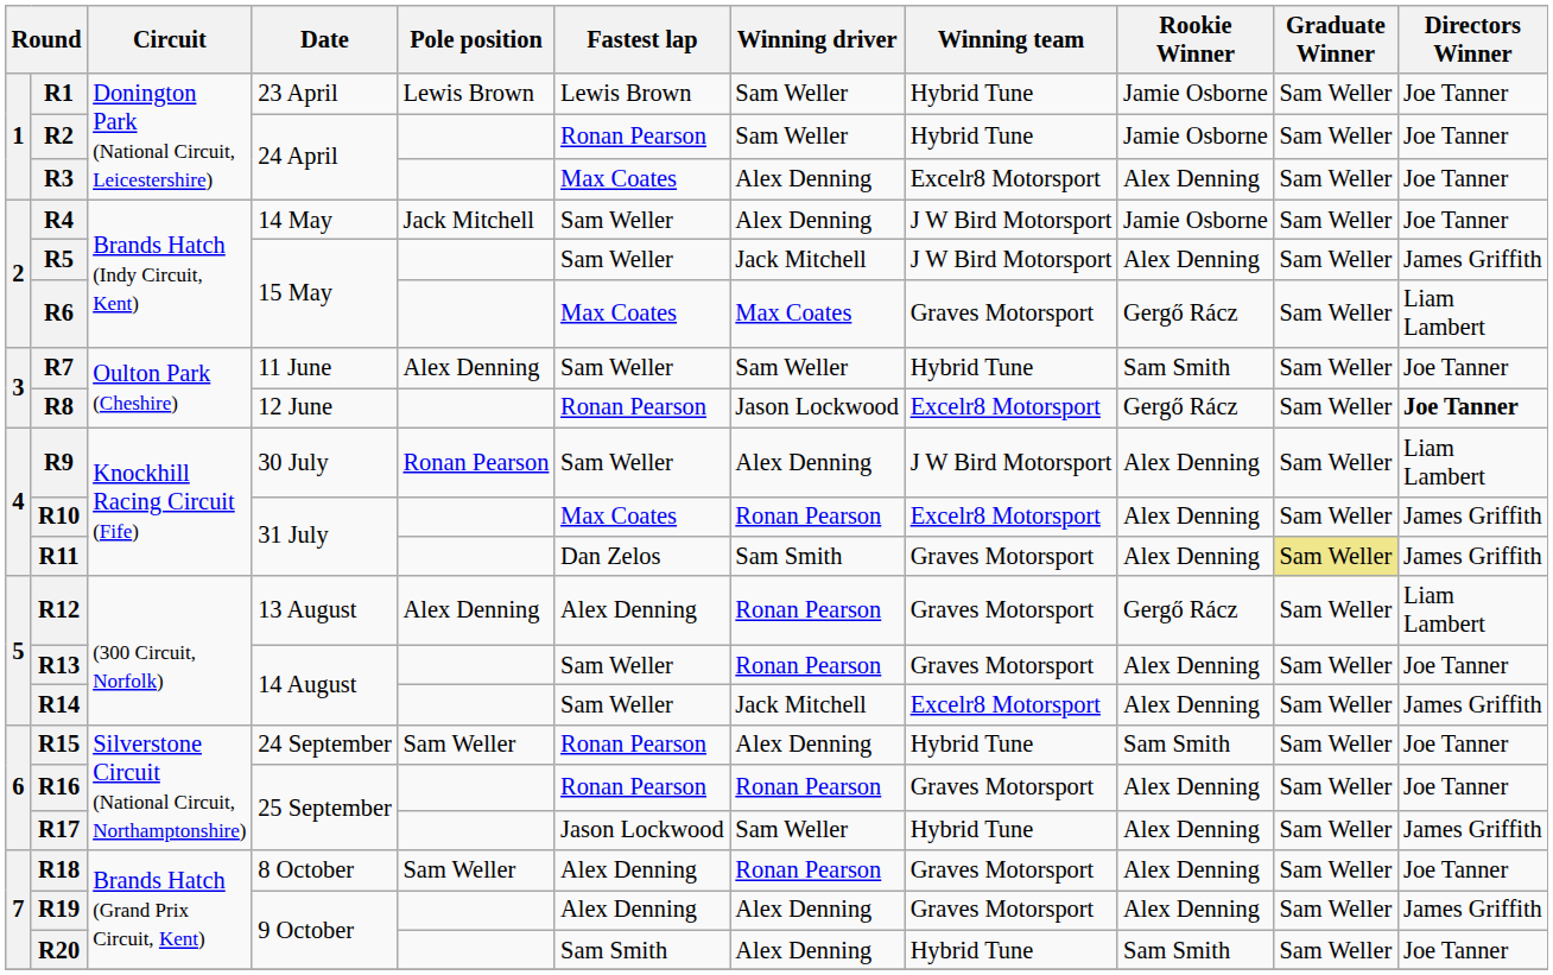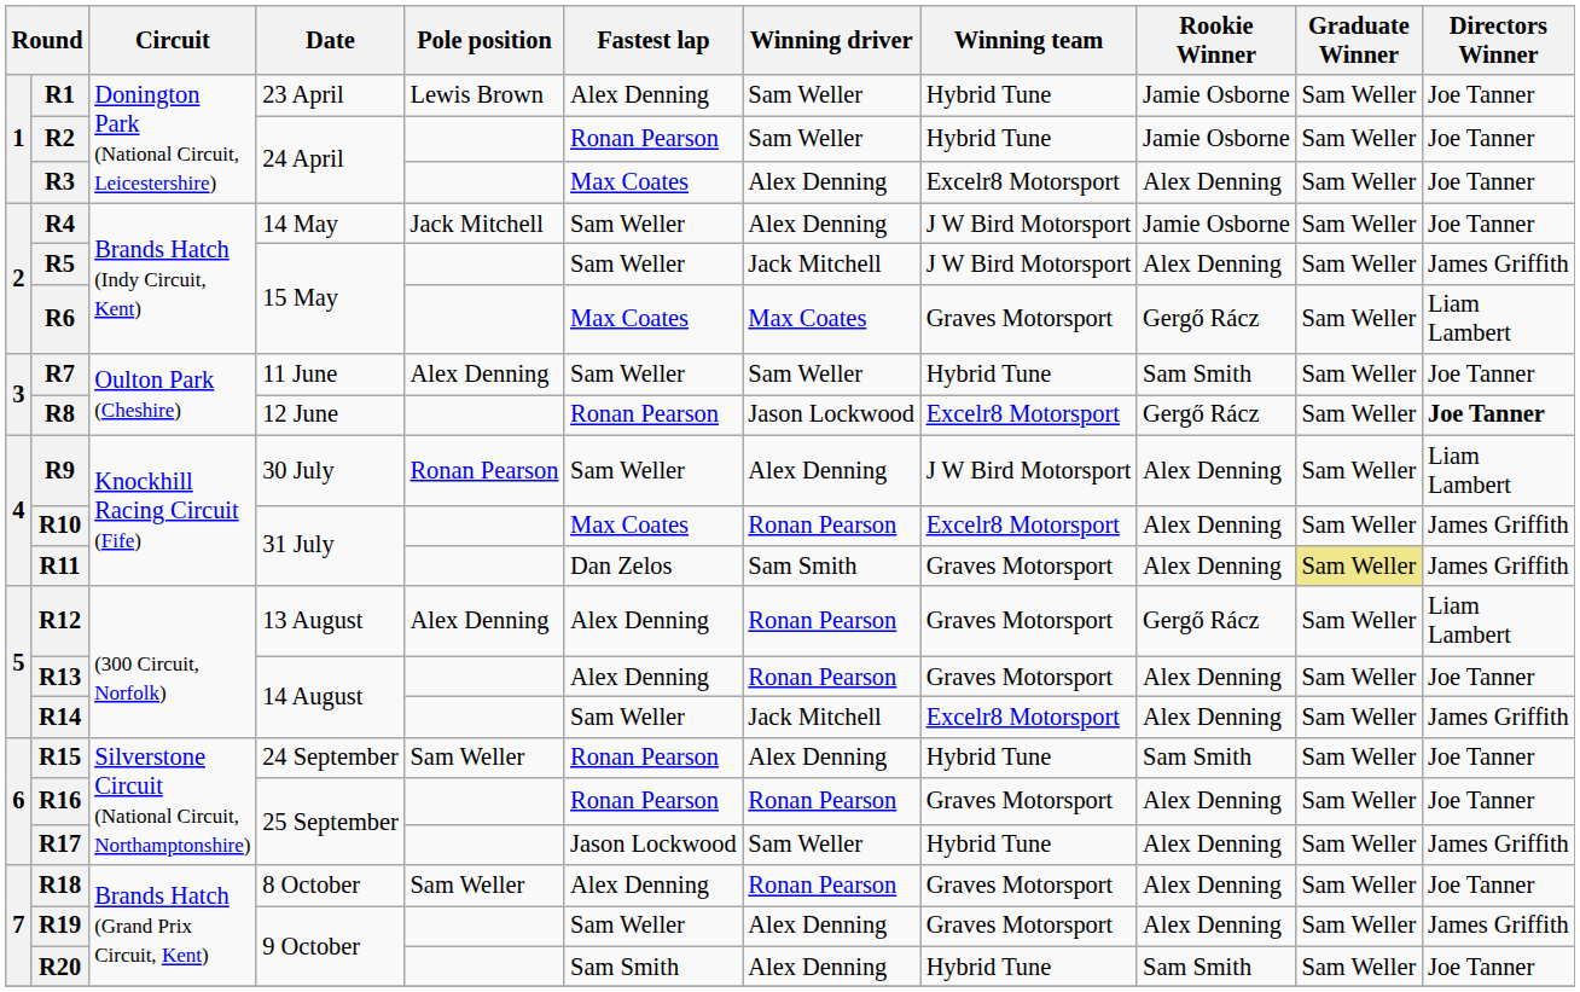R1 | Fastest lap: Lewis Brown -> Alex Denning
R13 | Fastest lap: Sam Weller -> Alex Denning
R19 | Fastest lap: Alex Denning -> Sam Weller
